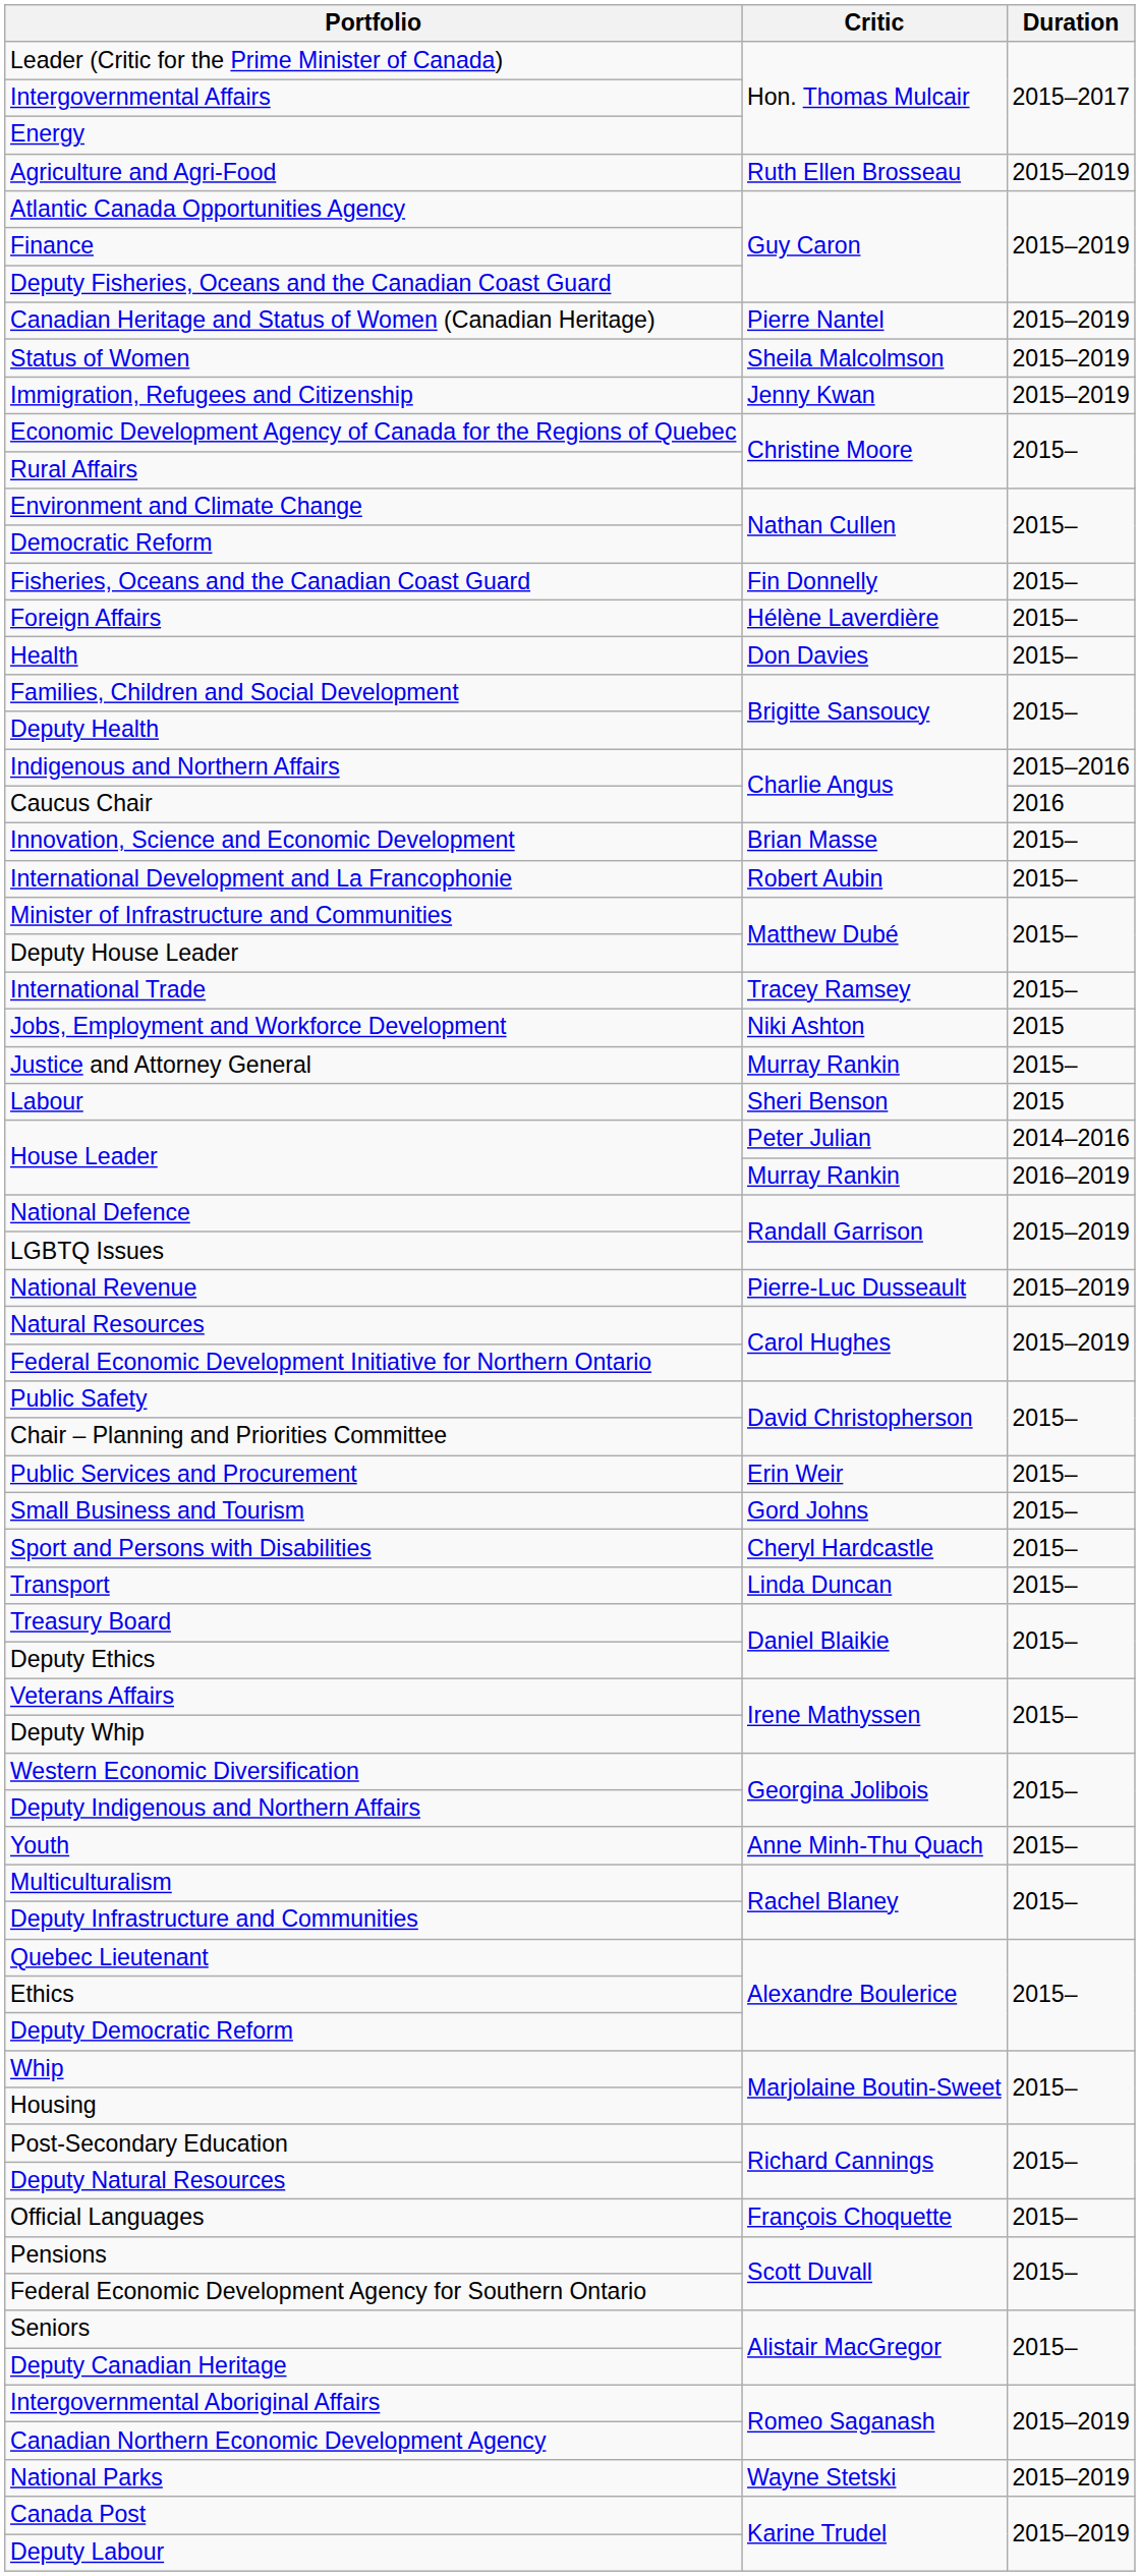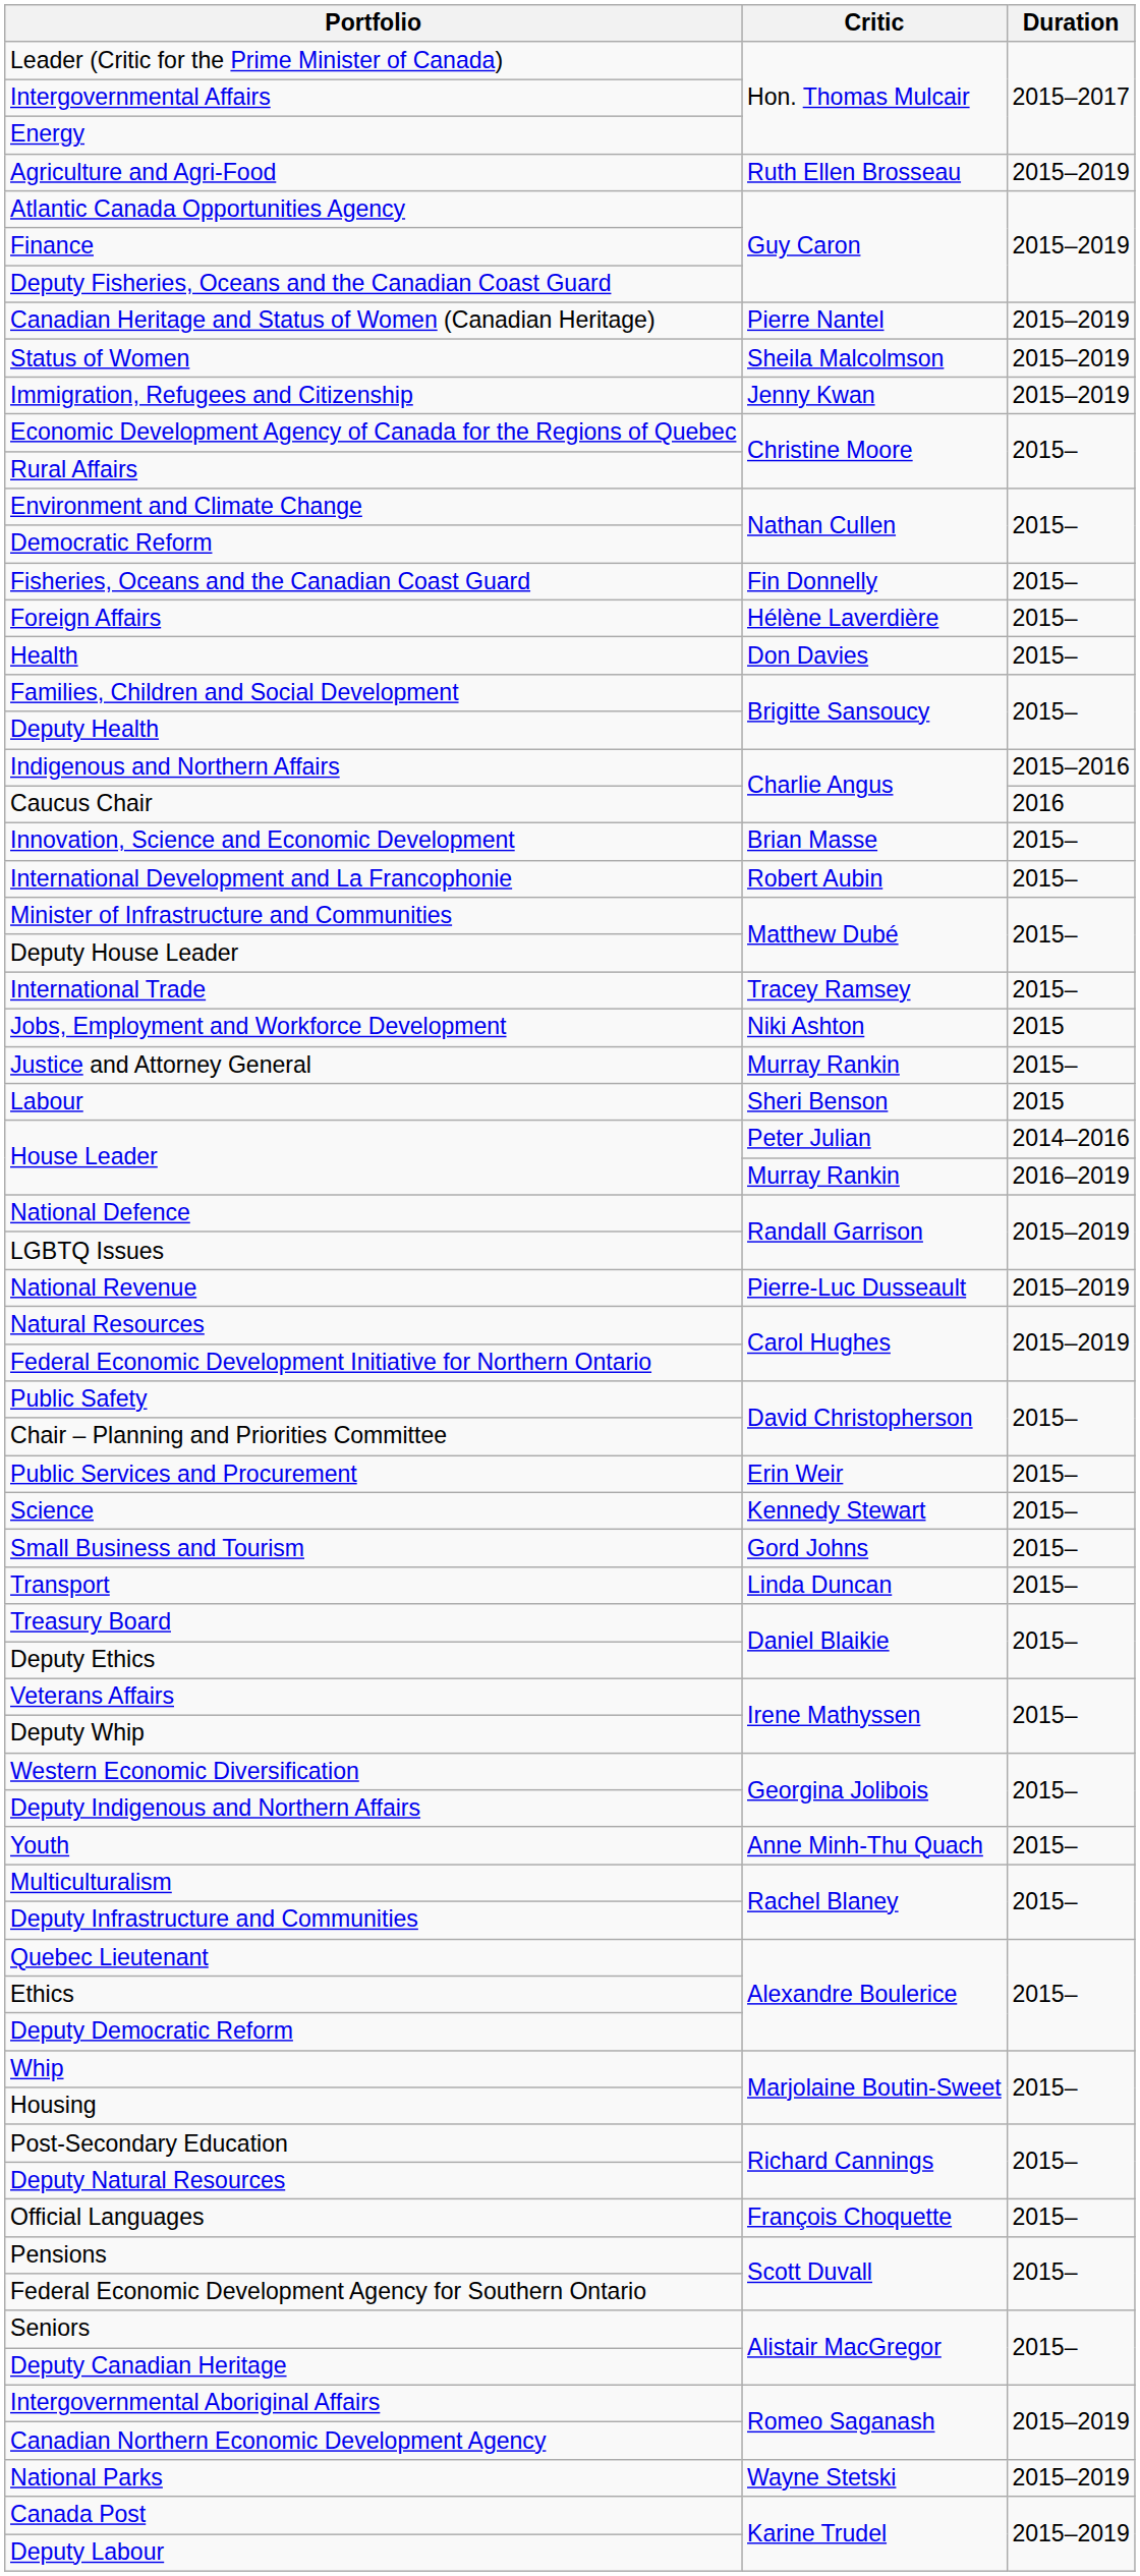+ row: Science | Kennedy Stewart | 2015–
- row: Sport and Persons with Disabilities | Cheryl Hardcastle | 2015–
